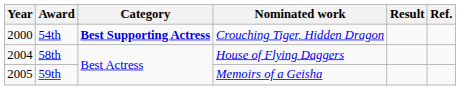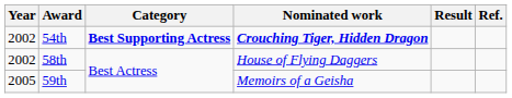54th | Year: 2000 -> 2002
54th | Nominated work: normal -> bold
58th | Year: 2004 -> 2002
